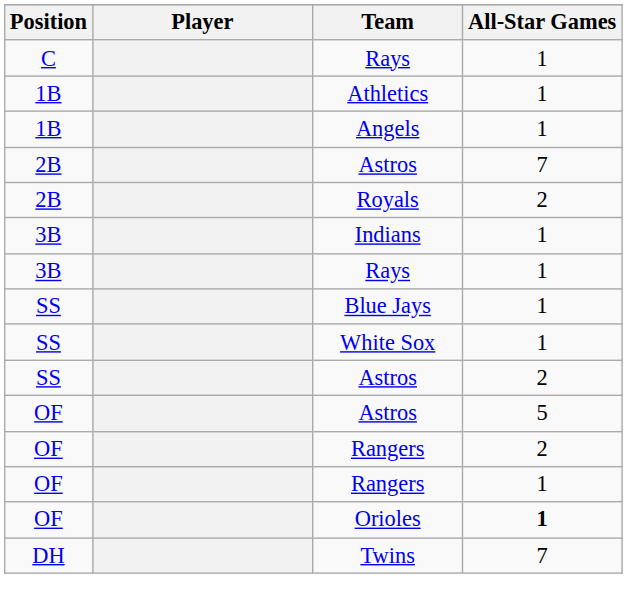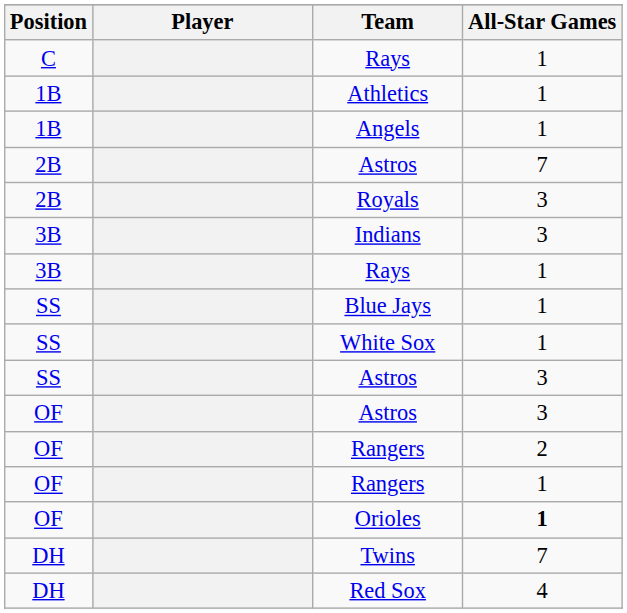Royals | All-Star Games: 2 -> 3
Indians | All-Star Games: 1 -> 3
SS / Astros | All-Star Games: 2 -> 3
OF / Astros | All-Star Games: 5 -> 3
+ row: DH | Red Sox | 4
